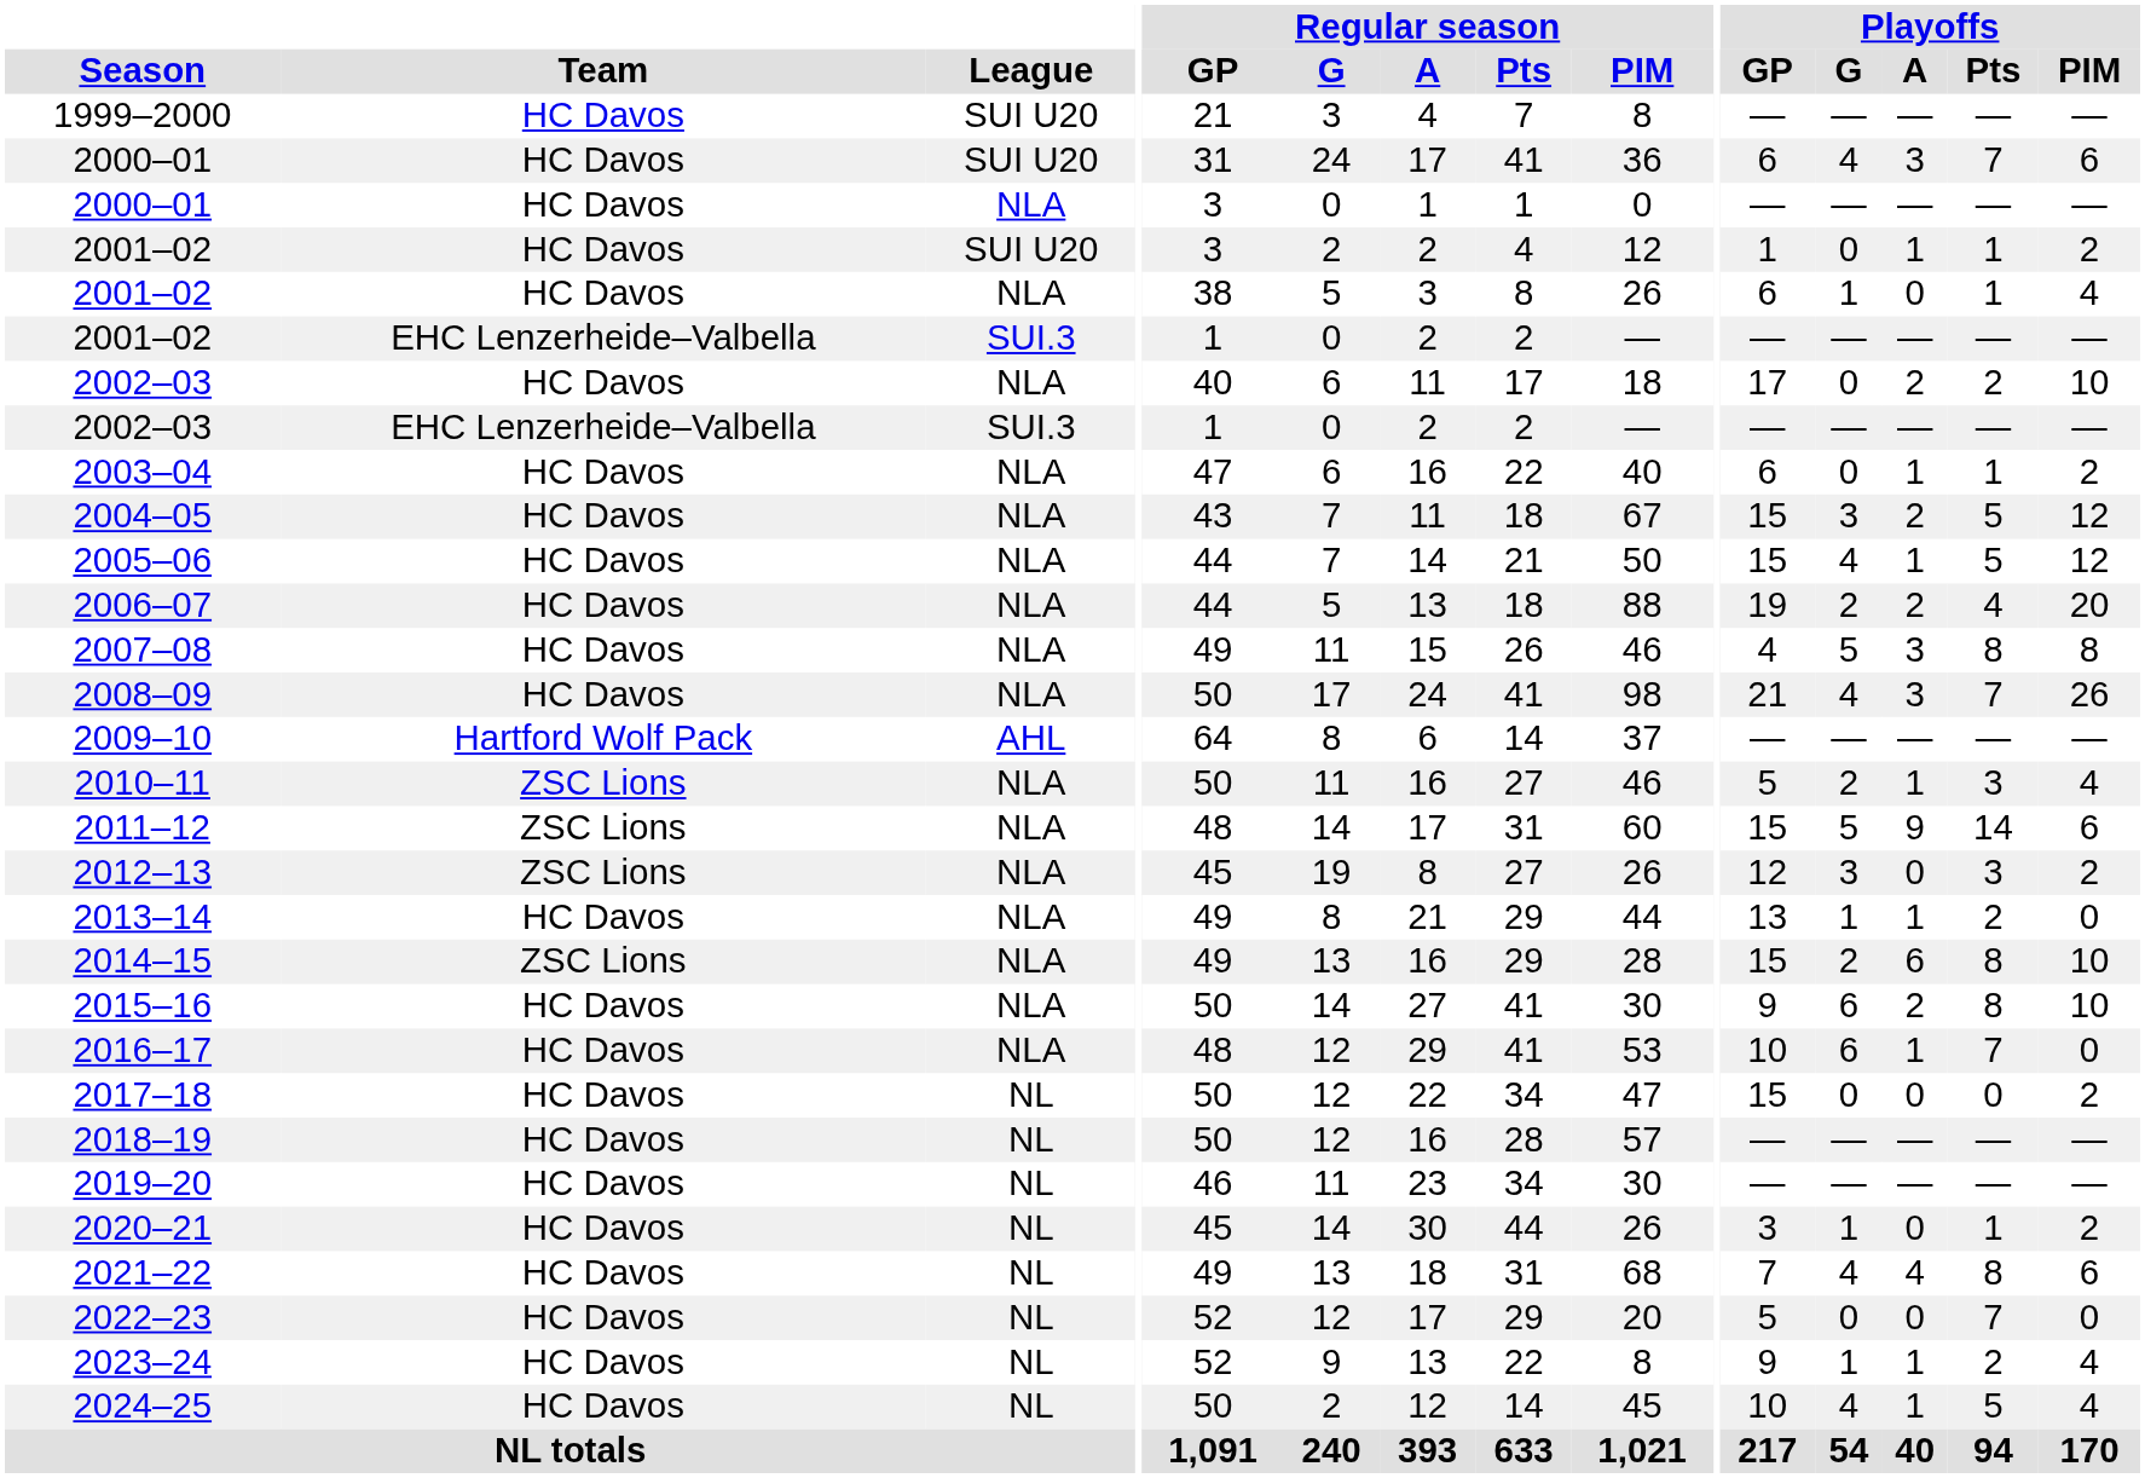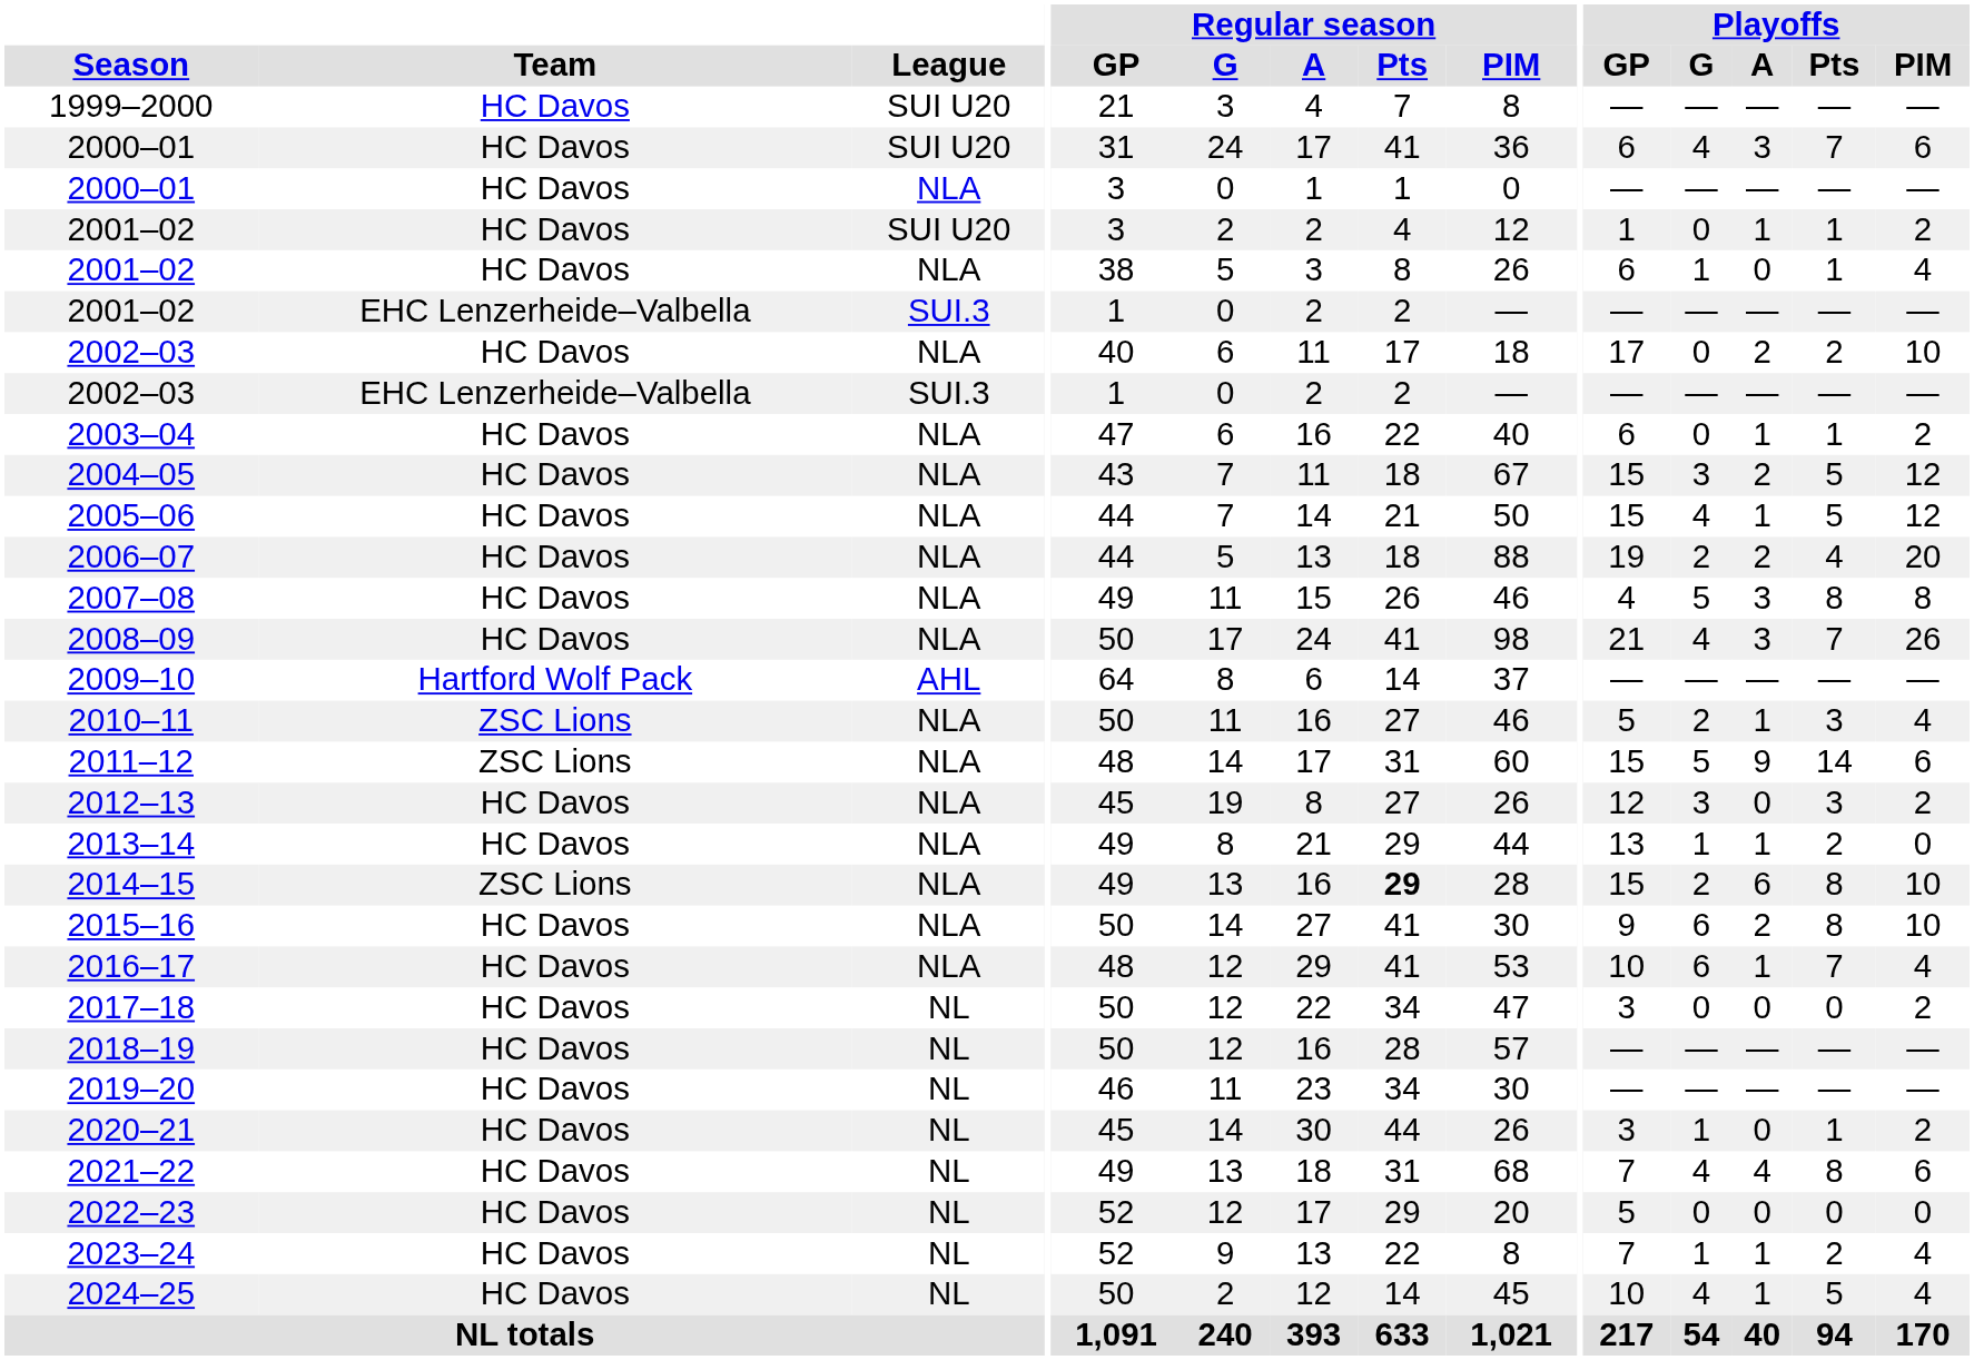2012–13 | Team: ZSC Lions -> HC Davos
2014–15 | Regular season / Pts: normal -> bold
2016–17 | Playoffs / PIM: 0 -> 4
2017–18 | Playoffs / GP: 15 -> 3
2022–23 | Playoffs / Pts: 7 -> 0
2023–24 | Playoffs / GP: 9 -> 7
